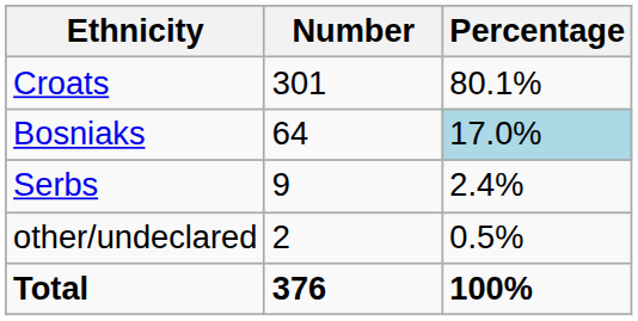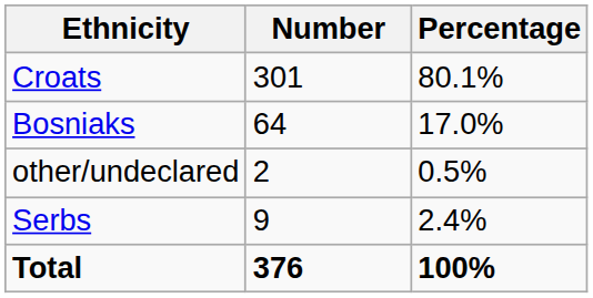Bosniaks | Percentage: lightblue background -> no background
rows swapped: Serbs <-> other/undeclared
